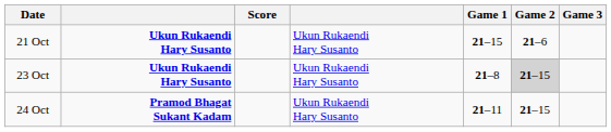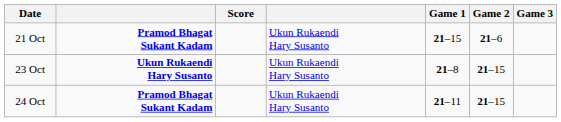21 Oct | column 2: Ukun Rukaendi Hary Susanto -> Pramod Bhagat Sukant Kadam
23 Oct | Game 2: lightgrey background -> no background
